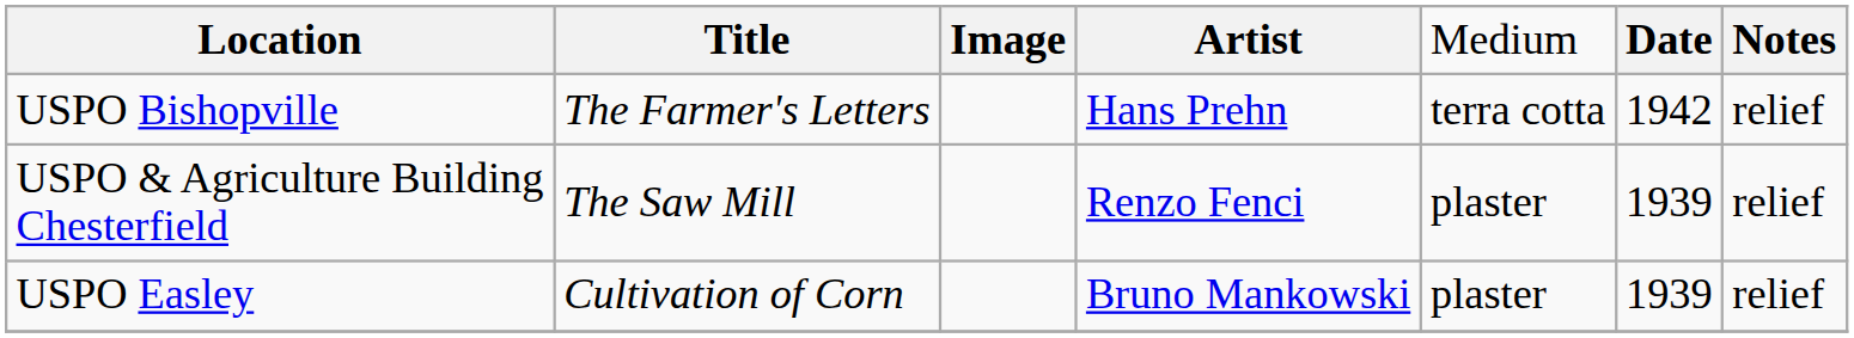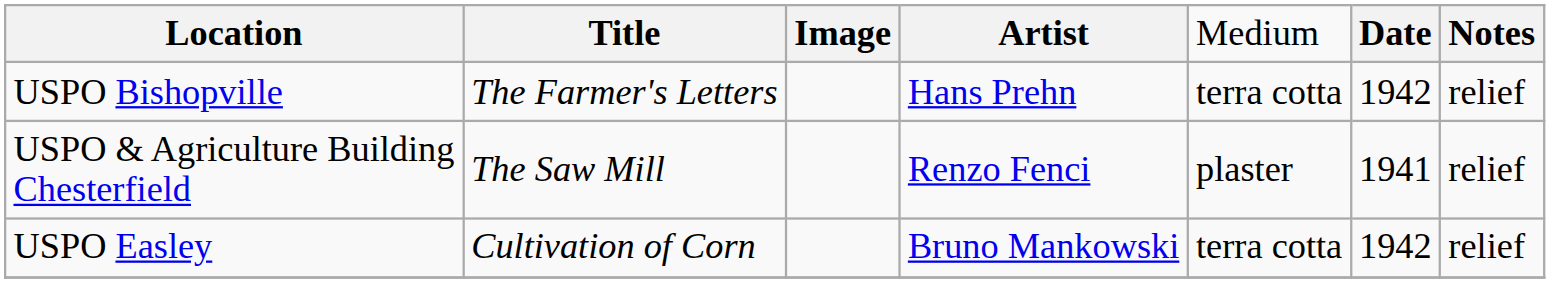USPO & Agriculture Building Chesterfield | column 6: 1939 -> 1941
USPO Easley | column 5: plaster -> terra cotta
USPO Easley | column 6: 1939 -> 1942
